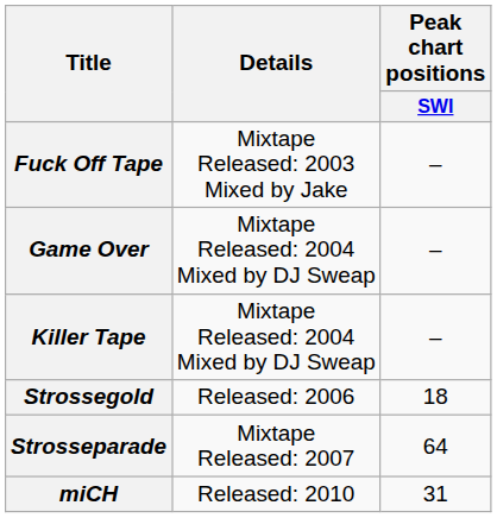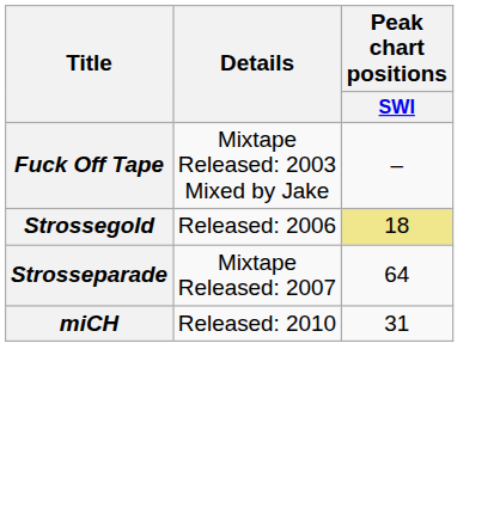- row: Game Over | Mixtape Released: 2004 Mixed by DJ Sweap | –
- row: Killer Tape | Mixtape Released: 2004 Mixed by DJ Sweap | –
Strossegold | Peak chart positions / SWI: no background -> khaki background
